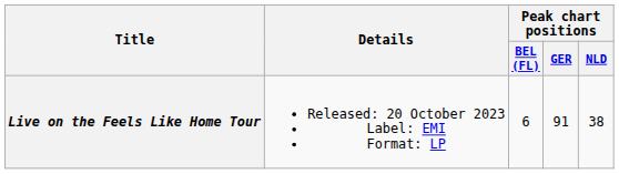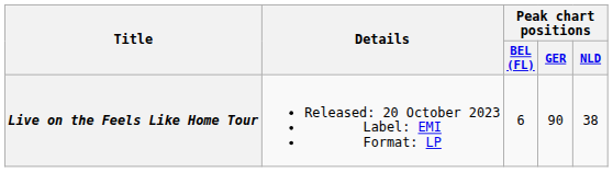Live on the Feels Like Home Tour | Peak chart positions / GER: 91 -> 90
